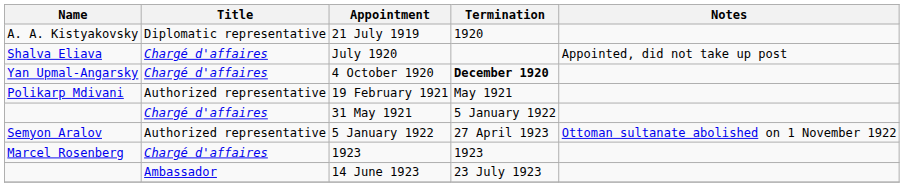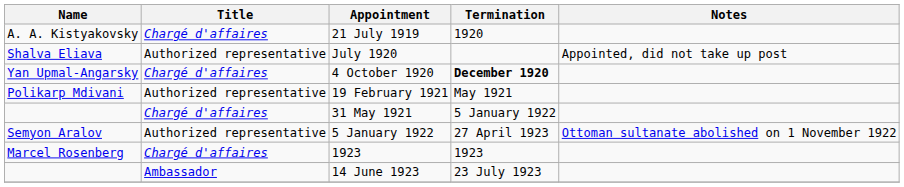21 July 1919 | Title: Diplomatic representative -> Chargé d'affaires
July 1920 | Title: Chargé d'affaires -> Authorized representative
